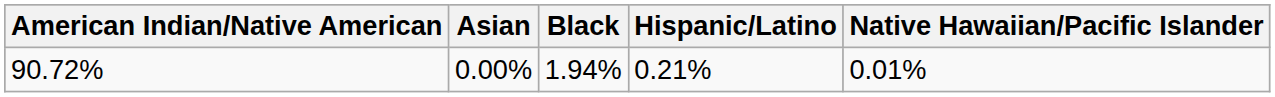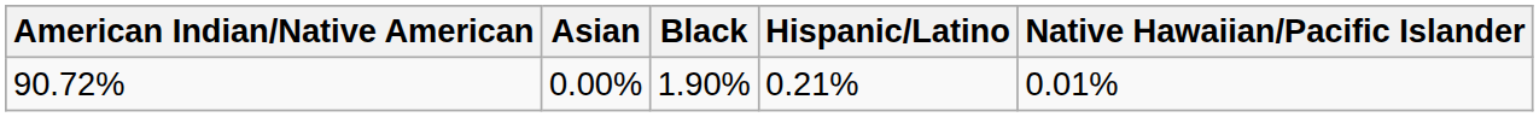90.72% | Black: 1.94% -> 1.90%
